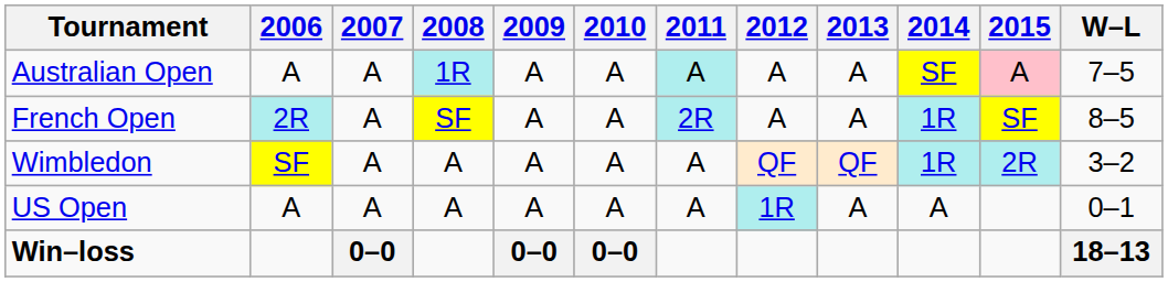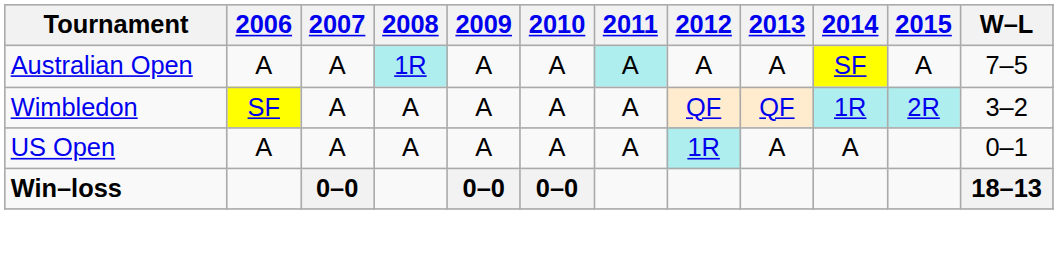Australian Open | 2015: pink background -> no background
- row: French Open | 2R | A | SF | A | A | 2R | A | A | 1R | SF | 8–5
